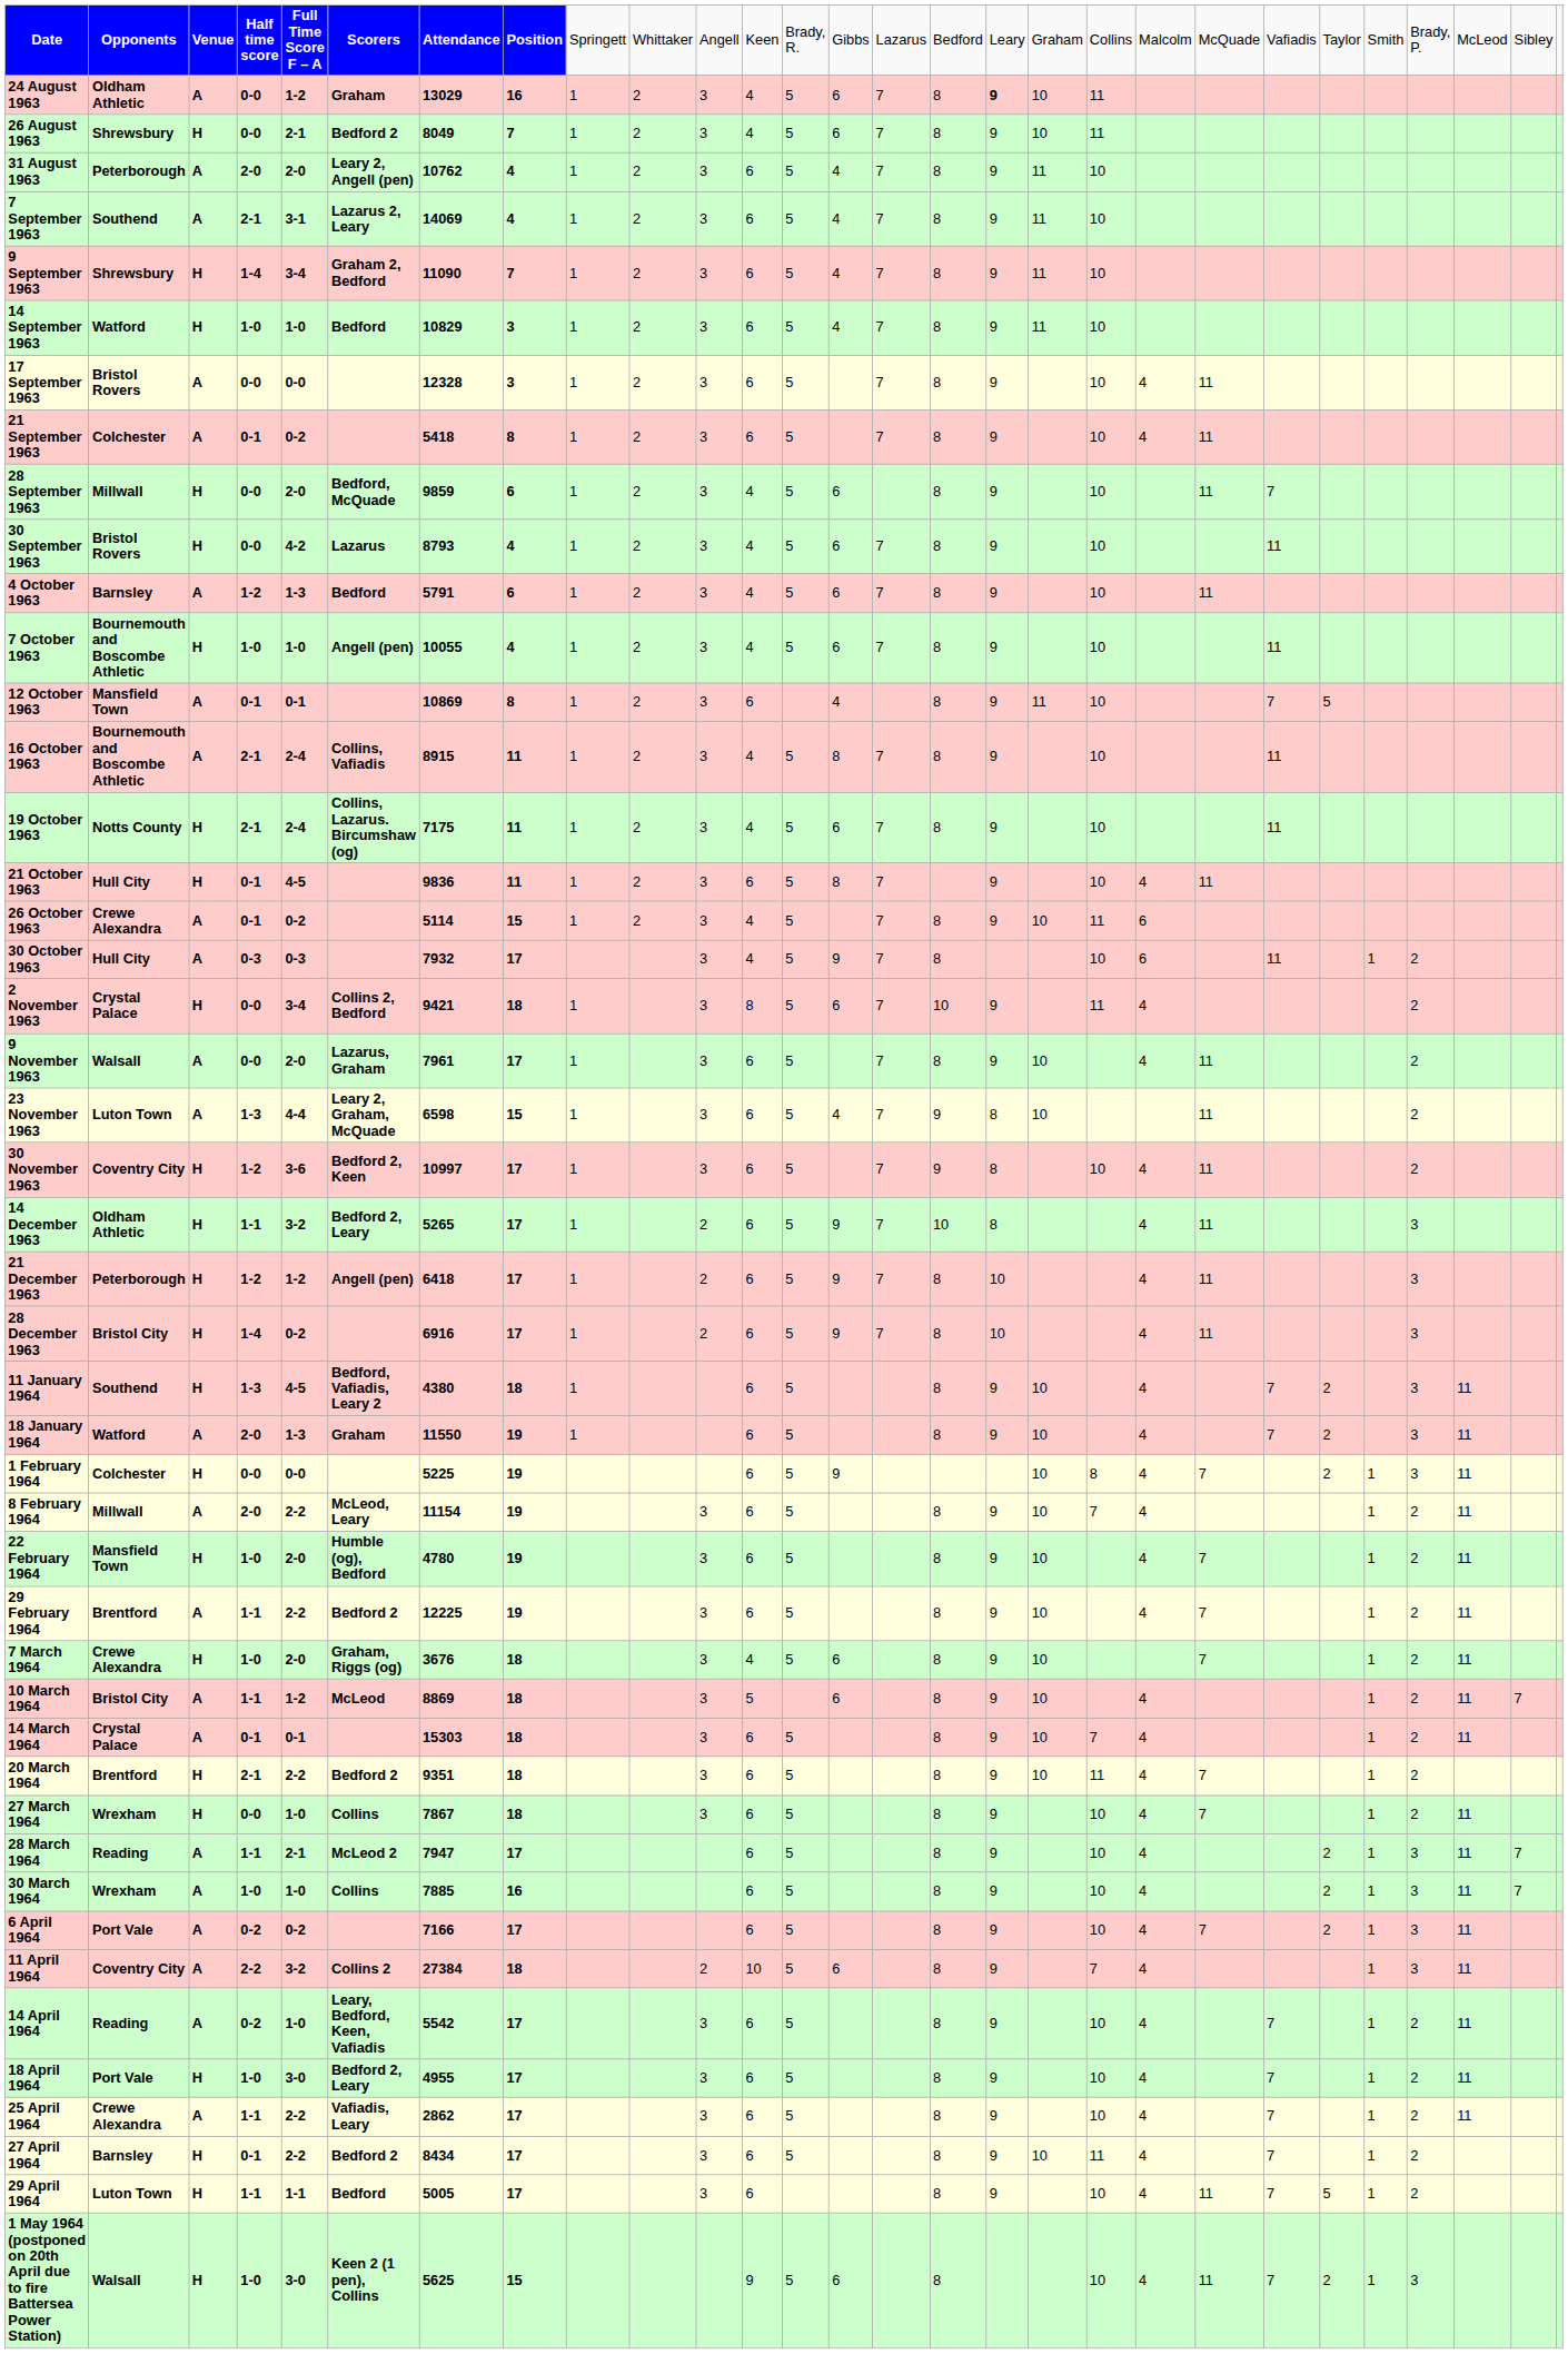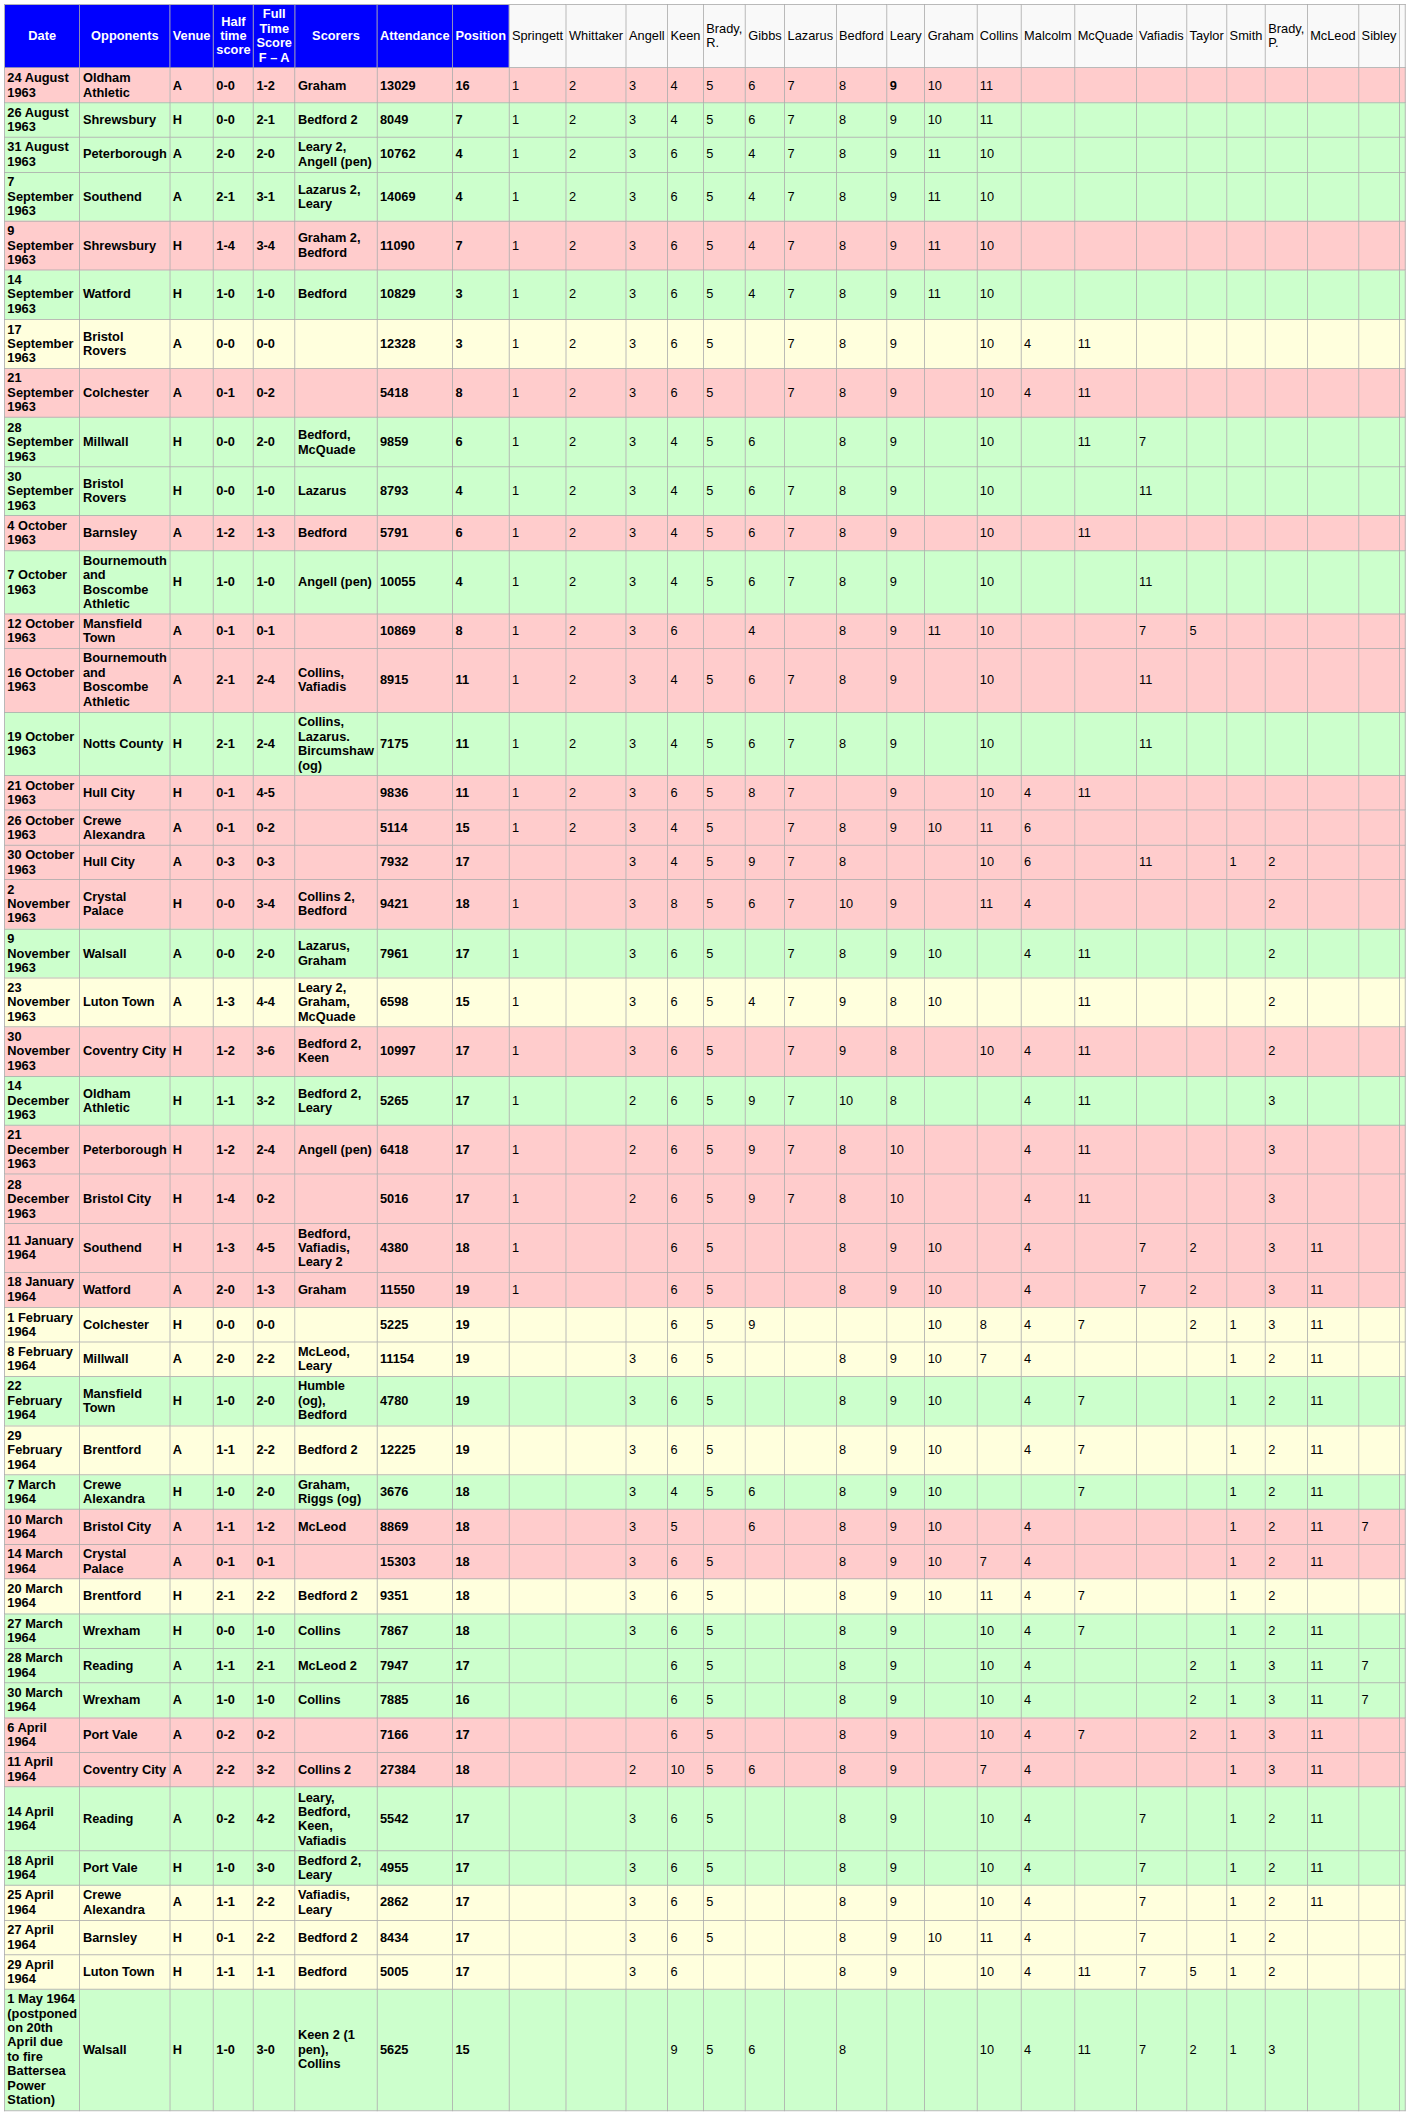30 September 1963 | column 5: 4-2 -> 1-0
16 October 1963 | column 14: 8 -> 6
21 December 1963 | column 5: 1-2 -> 2-4
28 December 1963 | column 7: 6916 -> 5016
14 April 1964 | column 5: 1-0 -> 4-2
